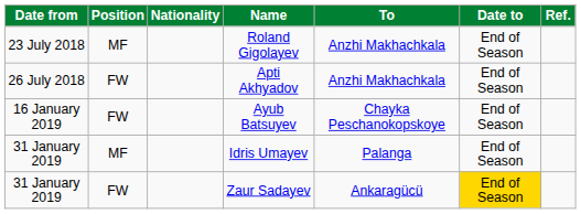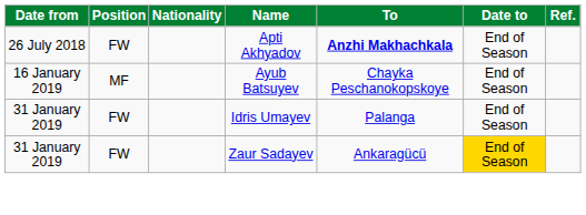- row: 23 July 2018 | MF | Roland Gigolayev | Anzhi Makhachkala | End of Season
Apti Akhyadov | To: normal -> bold
Ayub Batsuyev | Position: FW -> MF
Idris Umayev | Position: MF -> FW
